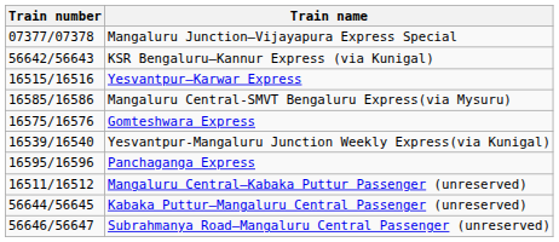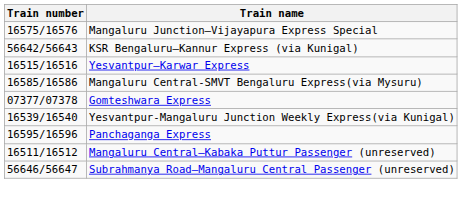Mangaluru Junction–Vijayapura Express Special | Train number: 07377/07378 -> 16575/16576
Gomteshwara Express | Train number: 16575/16576 -> 07377/07378
- row: 56644/56645 | Kabaka Puttur–Mangaluru Central Passenger (unreserved)
